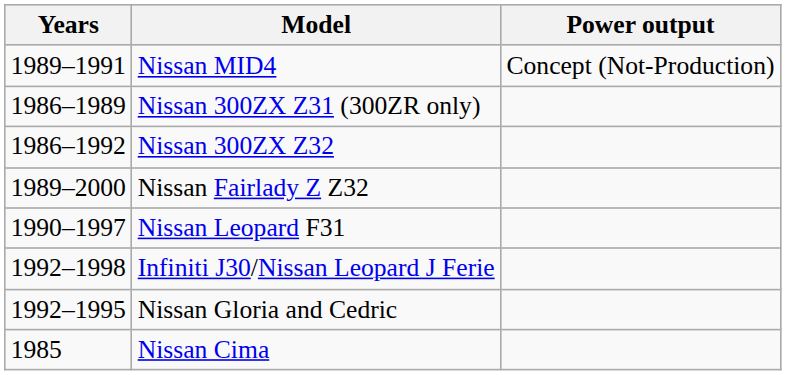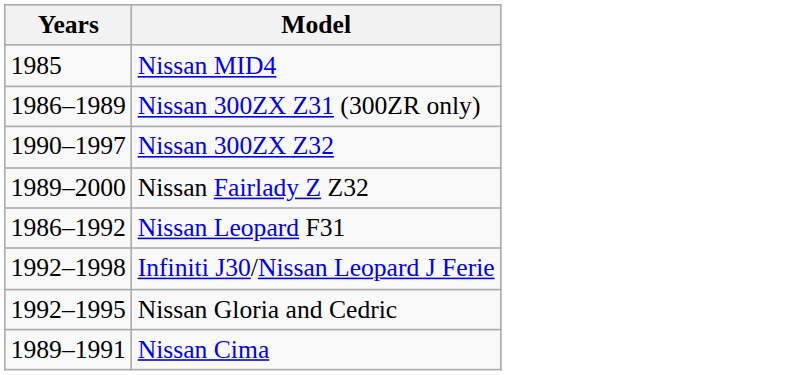- column: Power output | Concept (Not-Production)
Nissan MID4 | Years: 1989–1991 -> 1985
Nissan 300ZX Z32 | Years: 1986–1992 -> 1990–1997
Nissan Leopard F31 | Years: 1990–1997 -> 1986–1992
Nissan Cima | Years: 1985 -> 1989–1991
